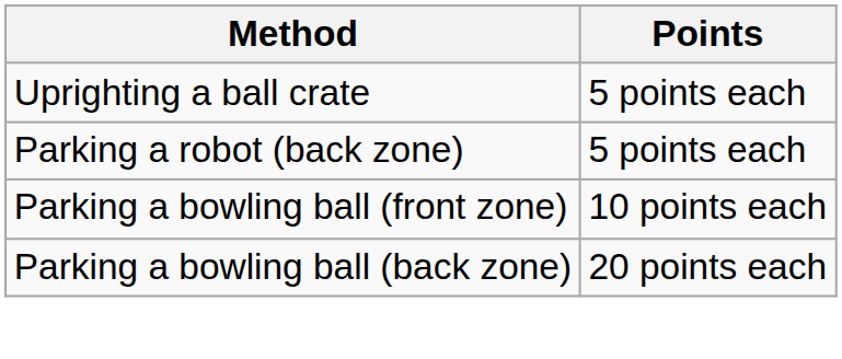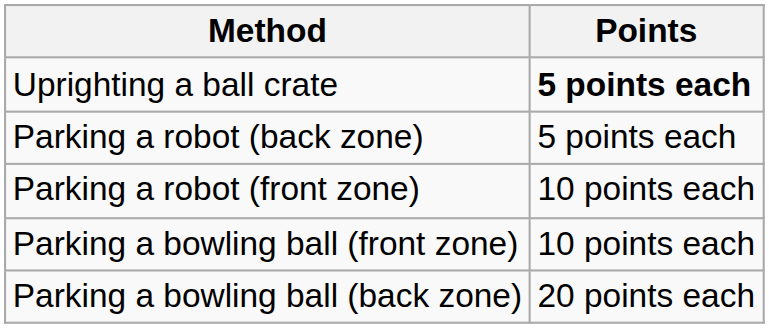Uprighting a ball crate | Points: normal -> bold
+ row: Parking a robot (front zone) | 10 points each
